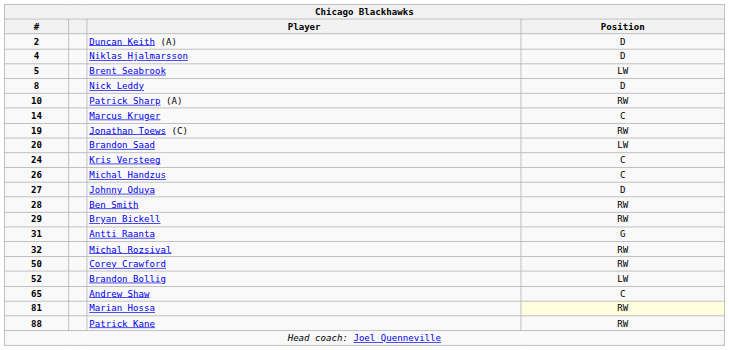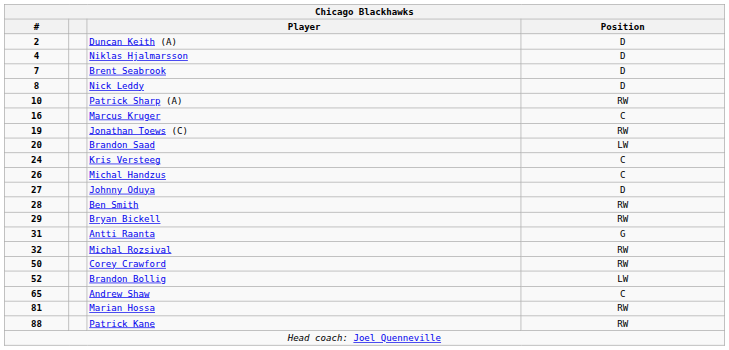Brent Seabrook | #: 5 -> 7
Brent Seabrook | Position: LW -> D
Marcus Kruger | #: 14 -> 16
Marian Hossa | Position: lightyellow background -> no background
